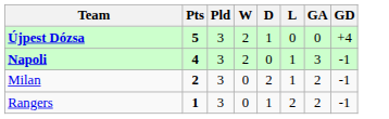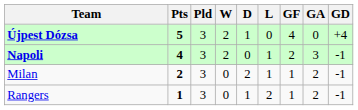+ column: GF | 4 | 2 | 1 | 1
